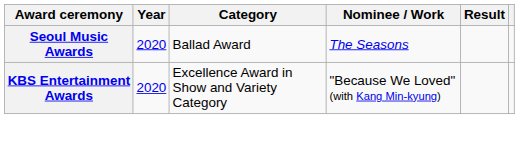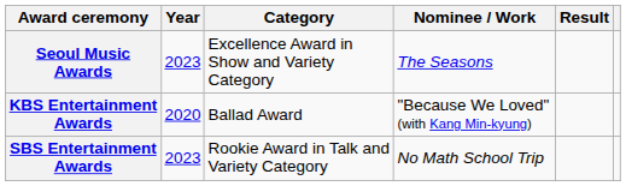Seoul Music Awards | Year: 2020 -> 2023
Seoul Music Awards | Category: Ballad Award -> Excellence Award in Show and Variety Category
KBS Entertainment Awards | Category: Excellence Award in Show and Variety Category -> Ballad Award
+ row: SBS Entertainment Awards | 2023 | Rookie Award in Talk and Variety Category | No Math School Trip
